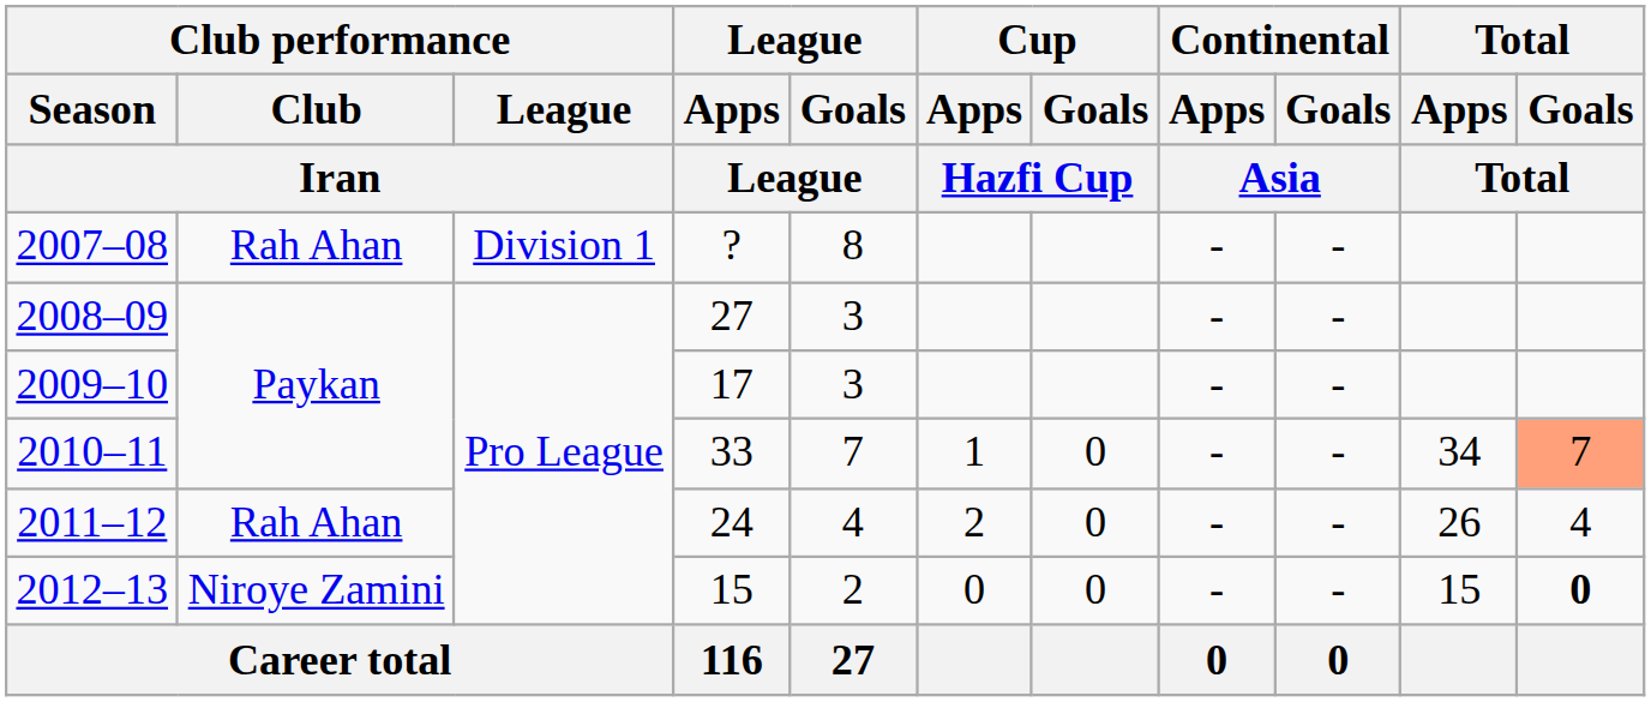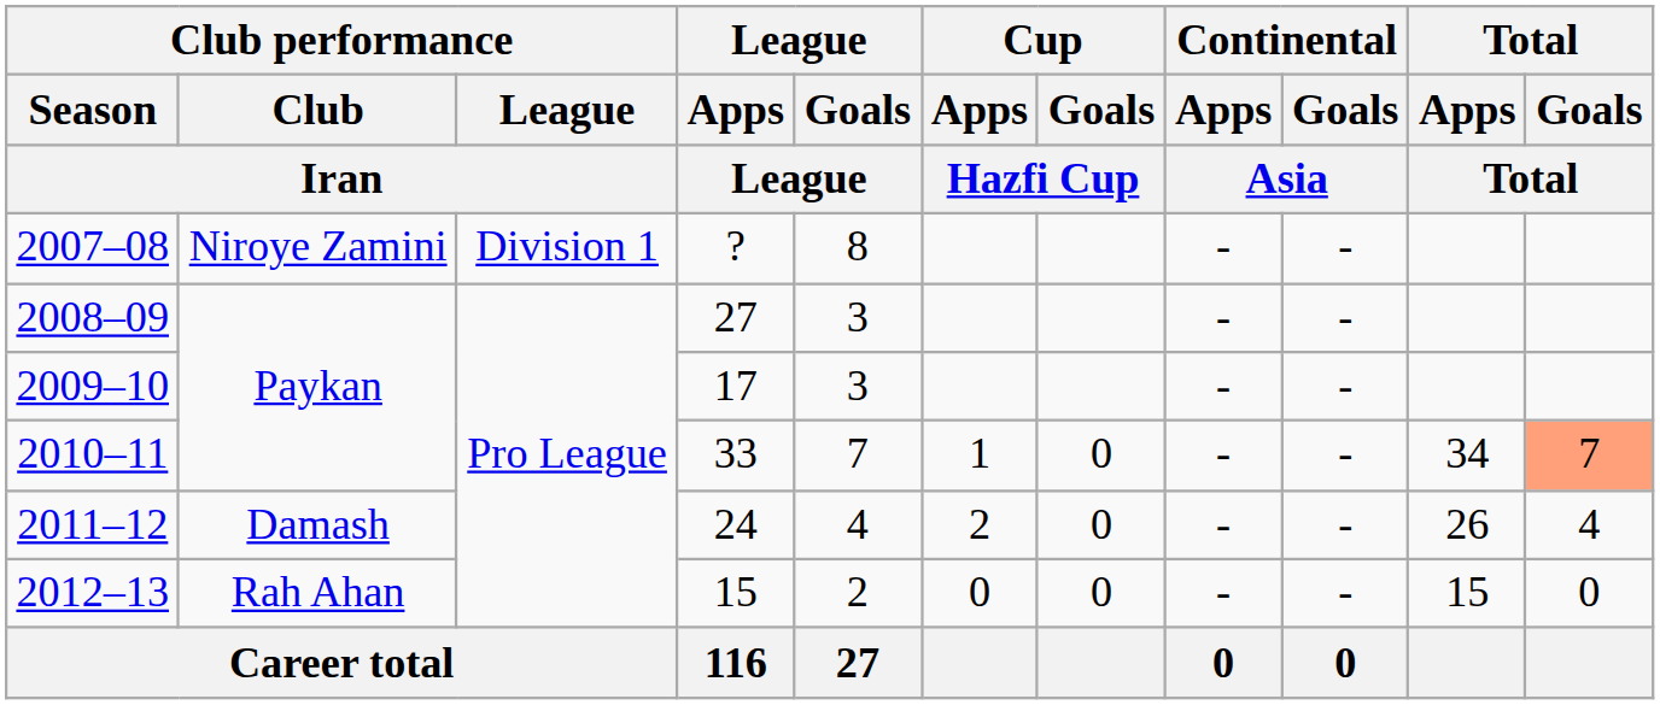2007–08 | Club performance / Club / Iran: Rah Ahan -> Niroye Zamini
2011–12 | Club performance / Club / Iran: Rah Ahan -> Damash
2012–13 | Club performance / Club / Iran: Niroye Zamini -> Rah Ahan
2012–13 | Total / Goals / Total: bold -> normal
